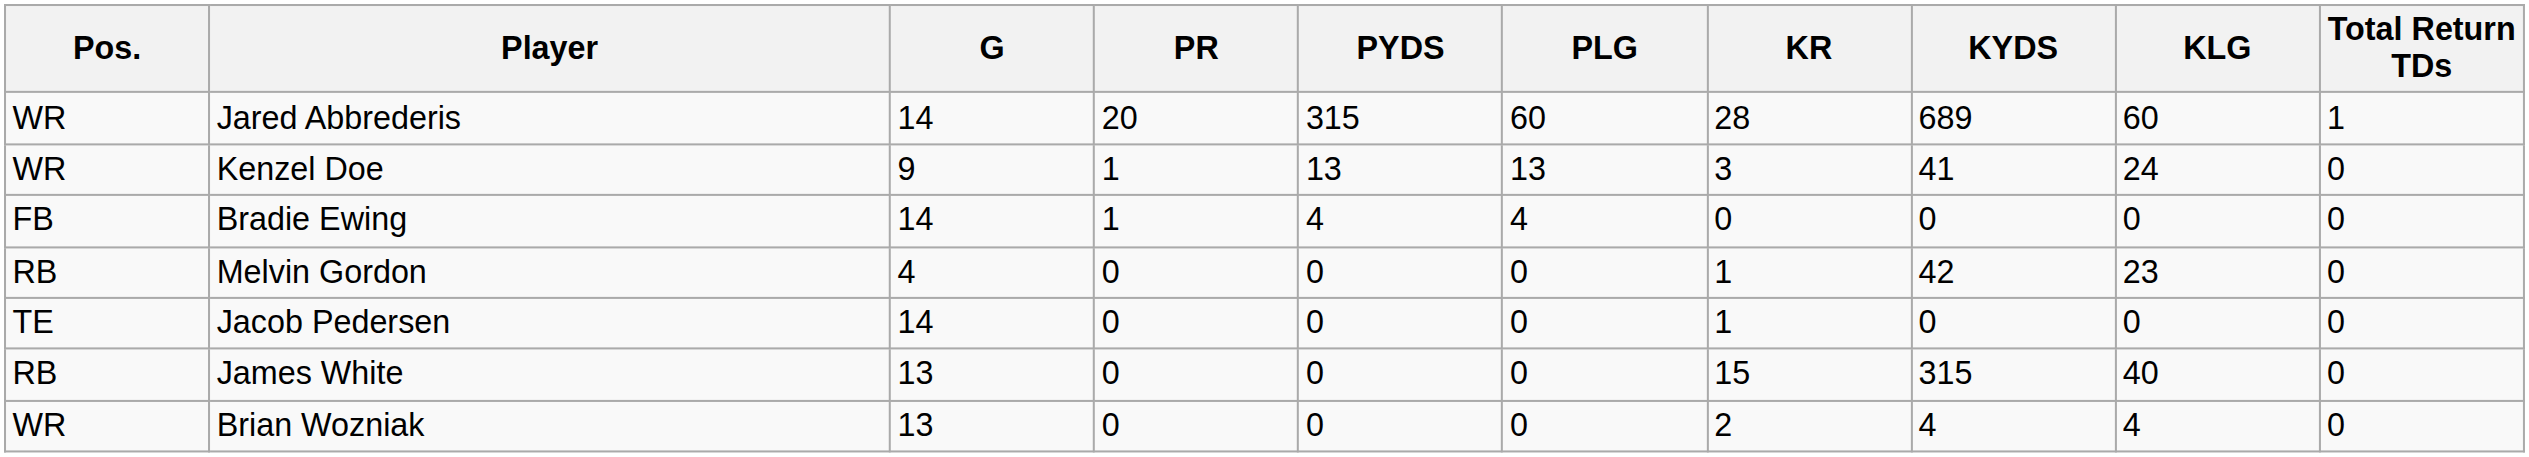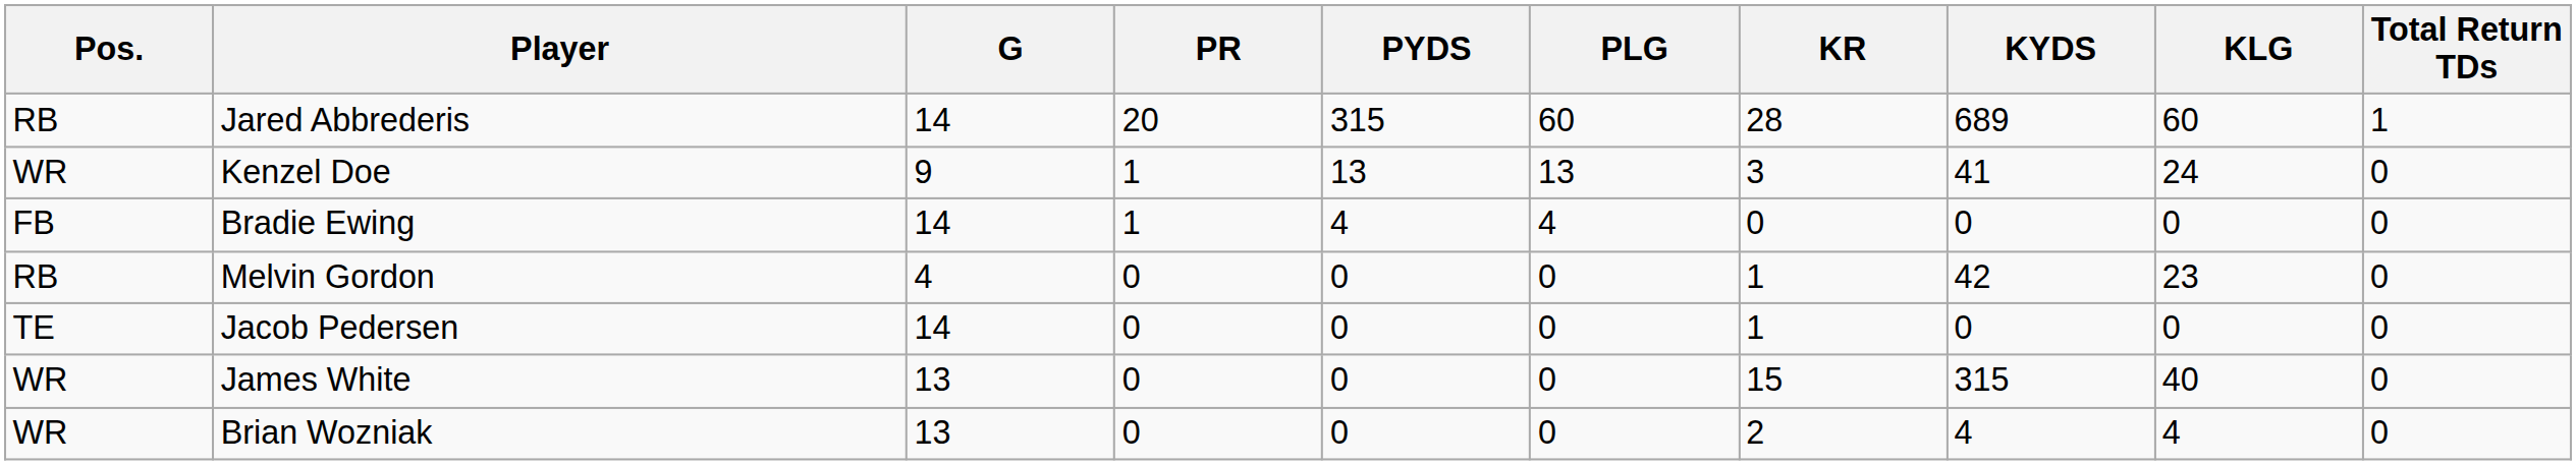Jared Abbrederis | Pos.: WR -> RB
James White | Pos.: RB -> WR
